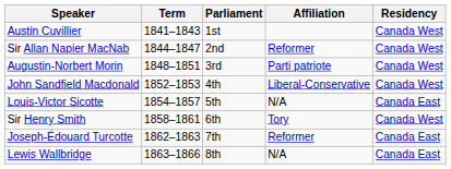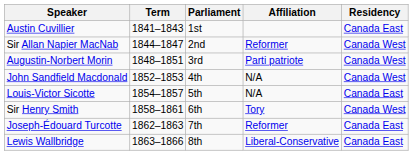Austin Cuvillier | Residency: Canada West -> Canada East
John Sandfield Macdonald | Affiliation: Liberal-Conservative -> N/A
Lewis Wallbridge | Affiliation: N/A -> Liberal-Conservative
